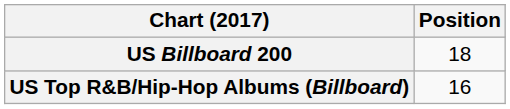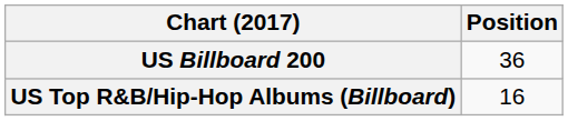US Billboard 200 | Position: 18 -> 36
